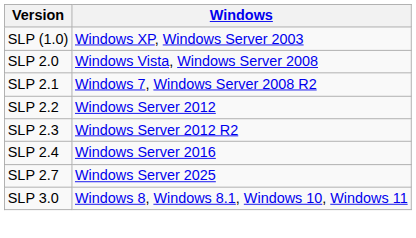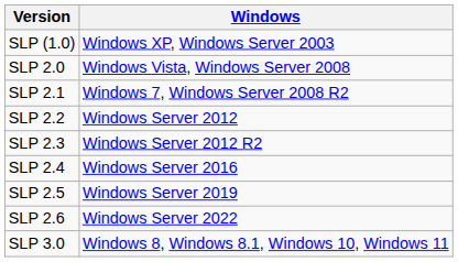+ row: SLP 2.5 | Windows Server 2019
+ row: SLP 2.6 | Windows Server 2022
- row: SLP 2.7 | Windows Server 2025
